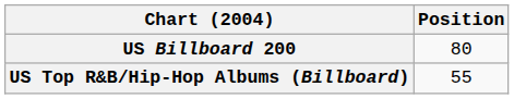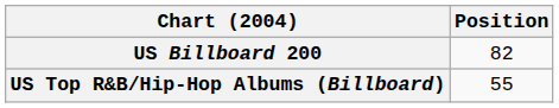US Billboard 200 | Position: 80 -> 82
